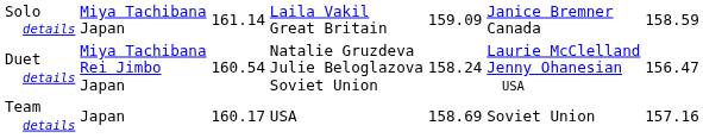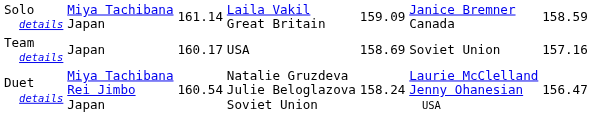rows swapped: Duet details <-> Team details
